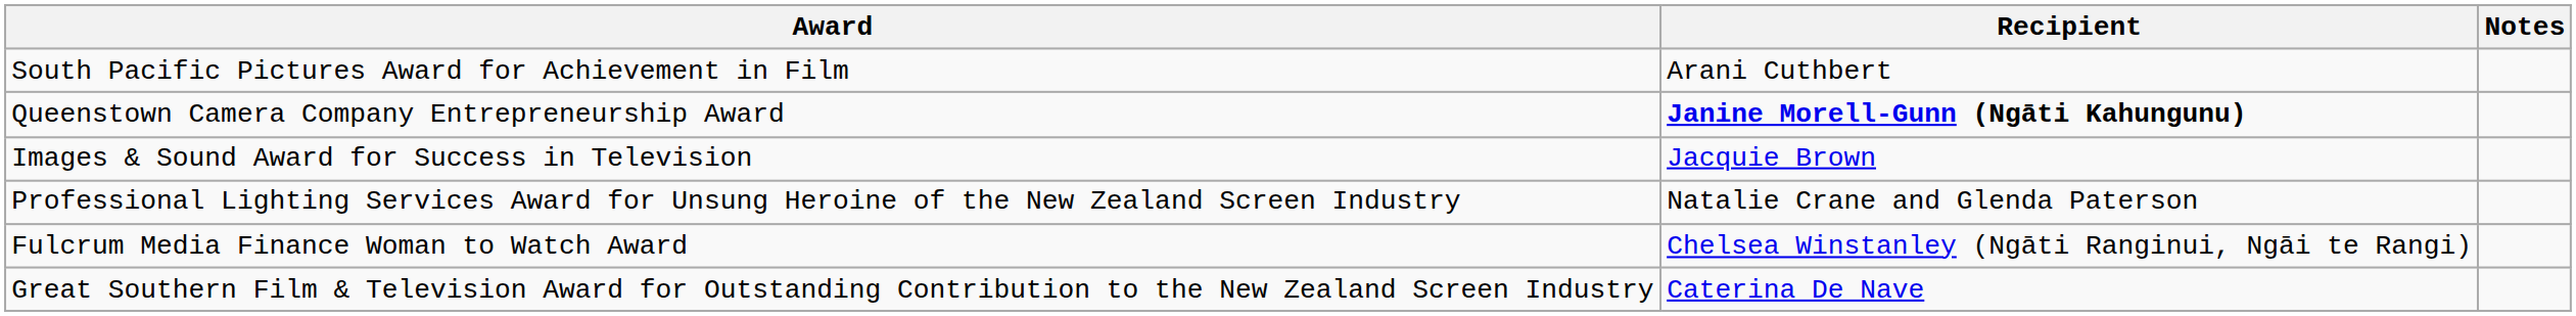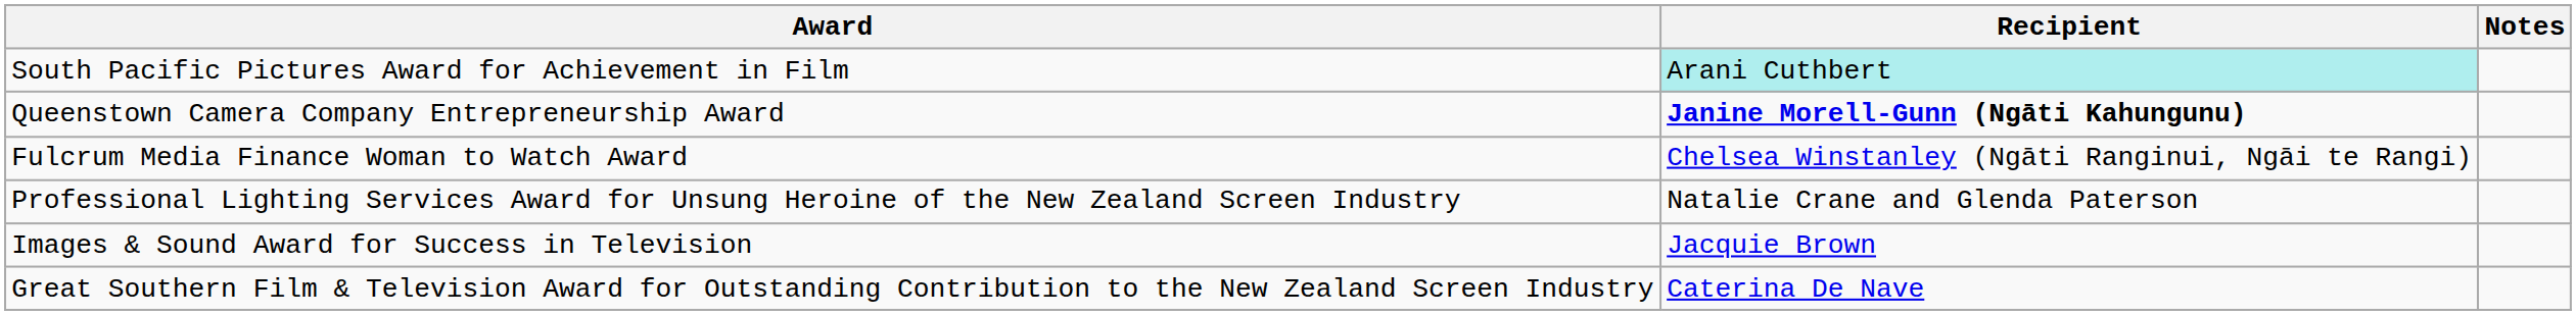South Pacific Pictures Award for Achievement in Film | Recipient: no background -> paleturquoise background
rows swapped: Images & Sound Award for Success in Television <-> Fulcrum Media Finance Woman to Watch Award
